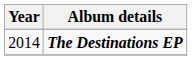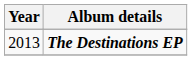The Destinations EP | Year: 2014 -> 2013
